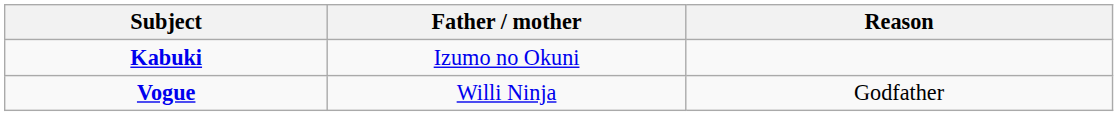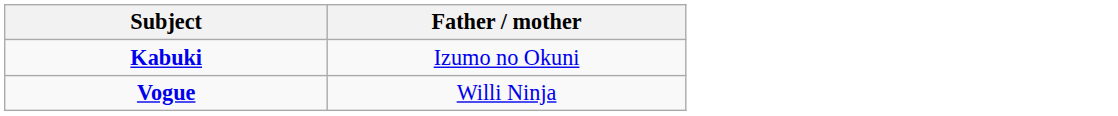- column: Reason | Godfather
